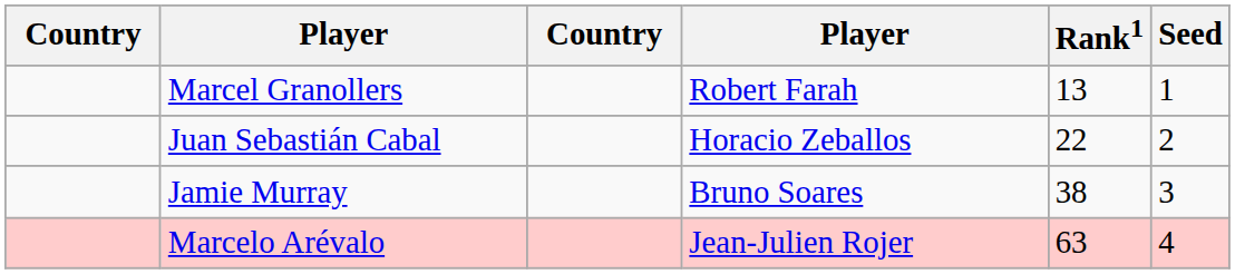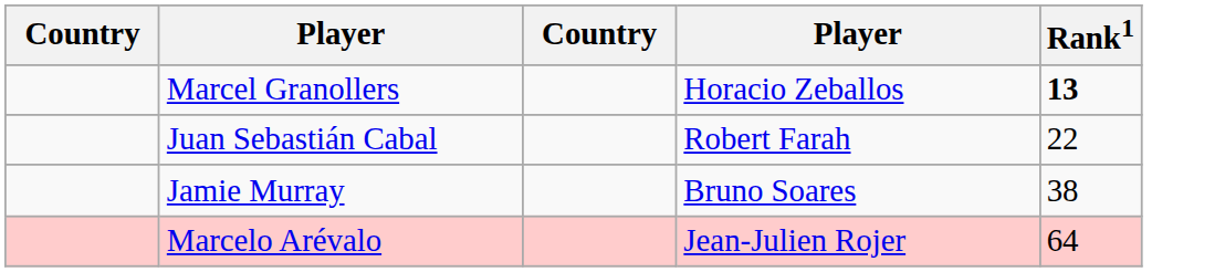- column: Seed | 1 | 2 | 3 | 4
Marcel Granollers | column 4: Robert Farah -> Horacio Zeballos
Marcel Granollers | Rank1: normal -> bold
Juan Sebastián Cabal | column 4: Horacio Zeballos -> Robert Farah
Marcelo Arévalo | Rank1: 63 -> 64
